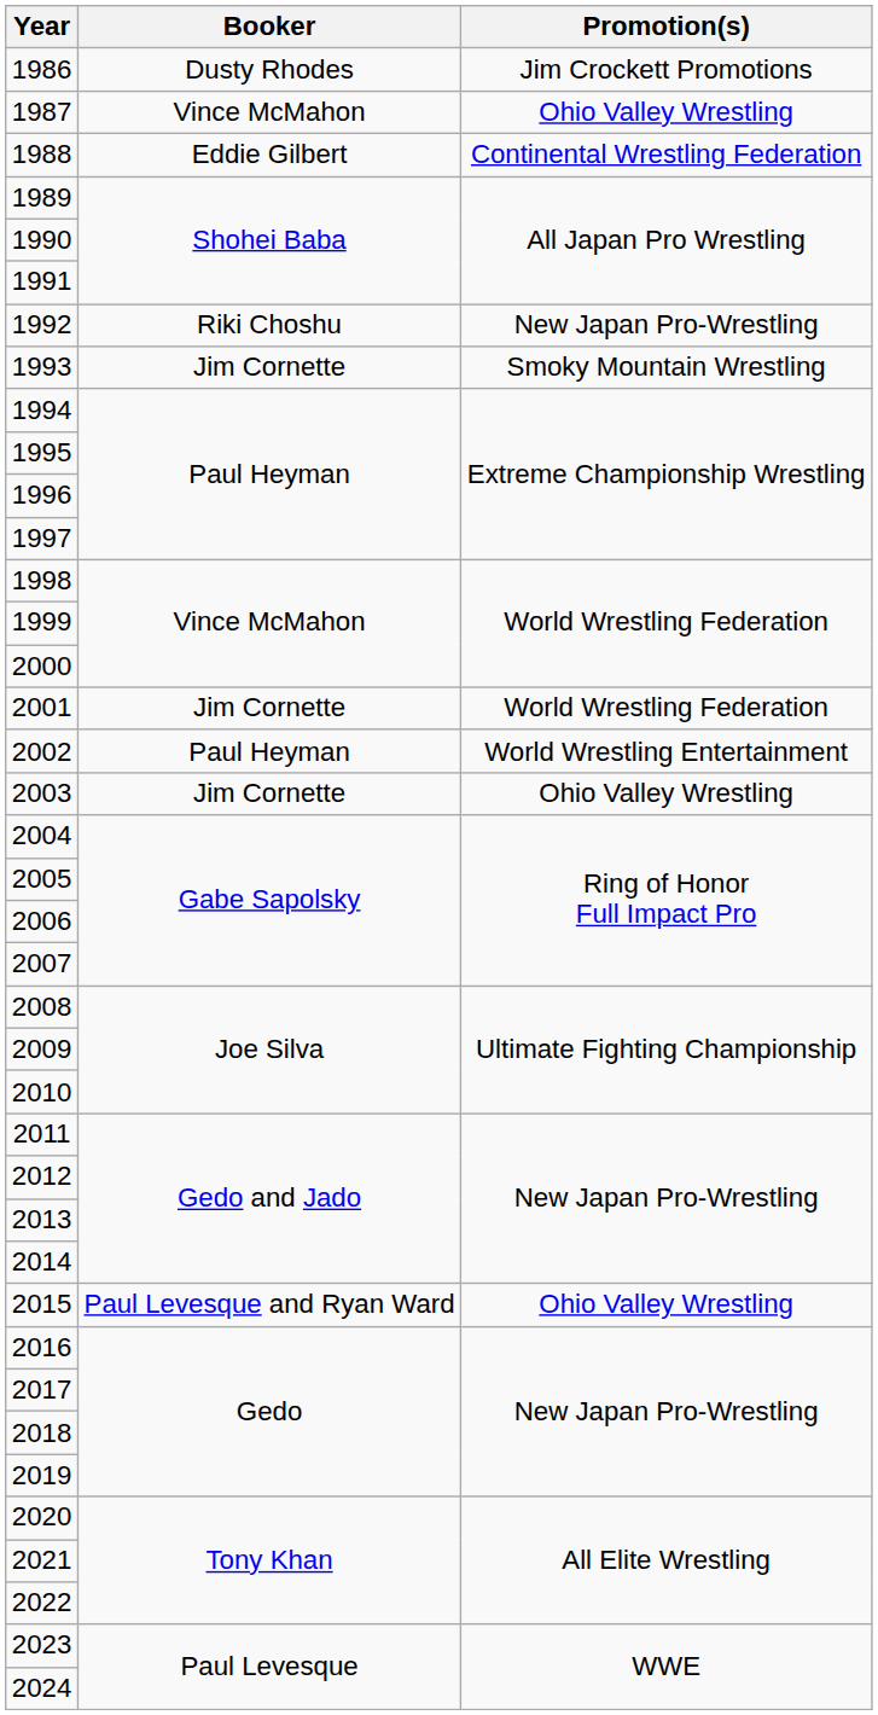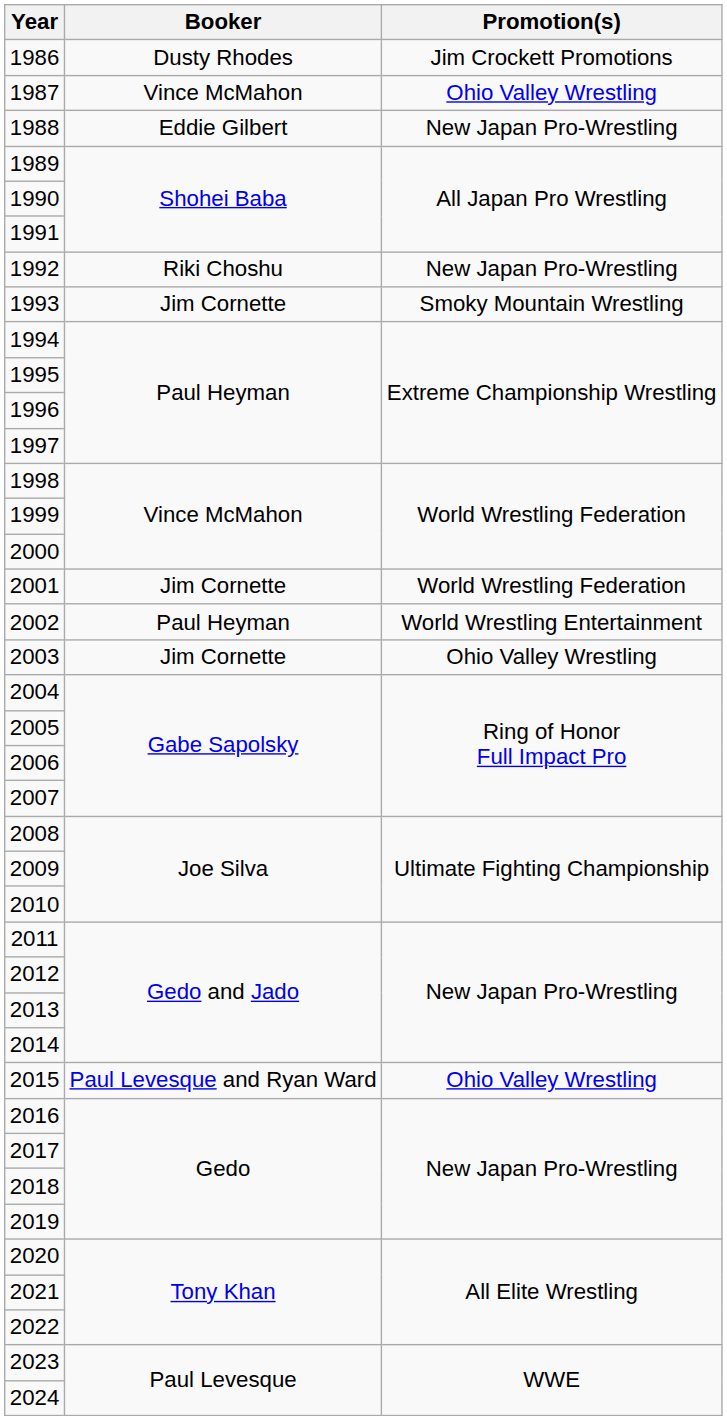1988 | Promotion(s): Continental Wrestling Federation -> New Japan Pro-Wrestling
